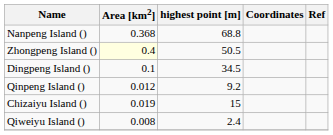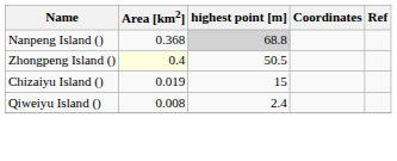Nanpeng Island () | highest point [m]: no background -> lightgrey background
- row: Dingpeng Island () | 0.1 | 34.5
- row: Qinpeng Island () | 0.012 | 9.2
